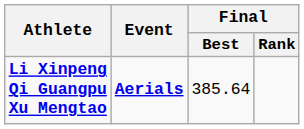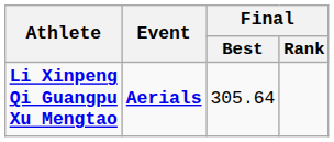Li Xinpeng Qi Guangpu Xu Mengtao | Final / Best: 385.64 -> 305.64
